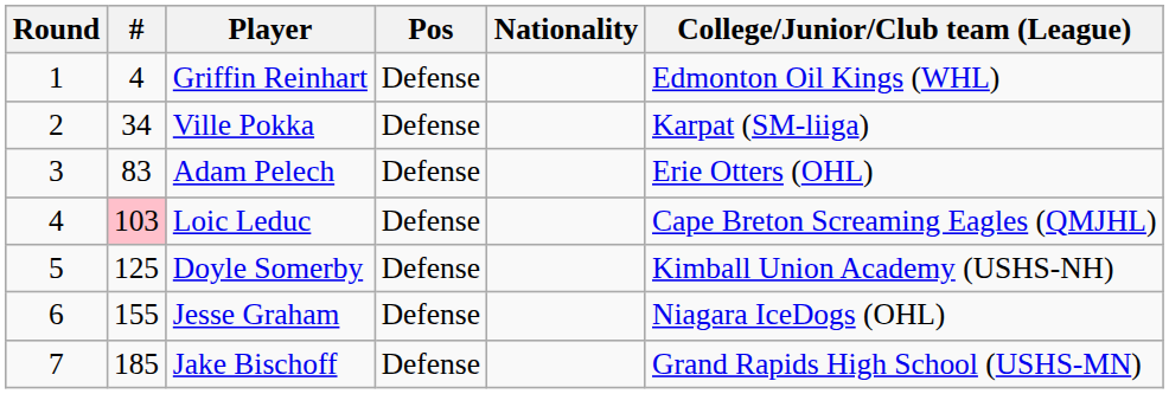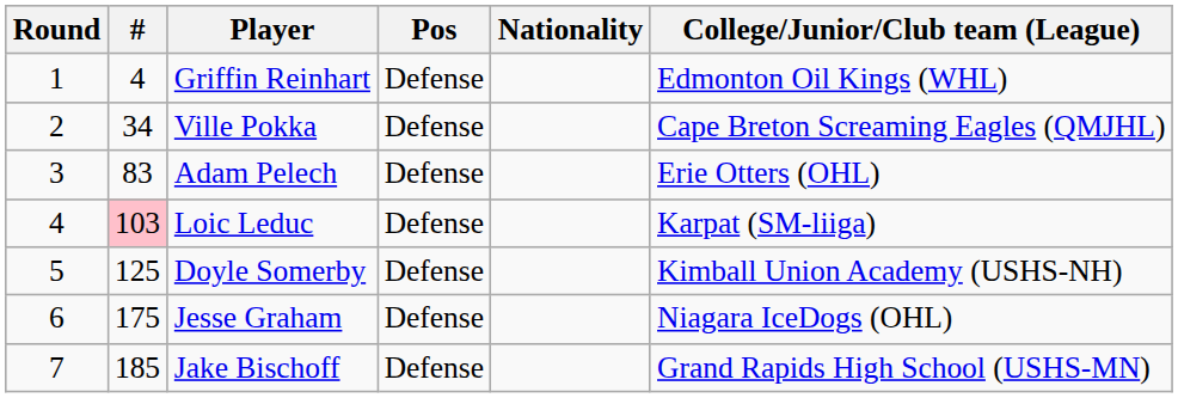Ville Pokka | College/Junior/Club team (League): Karpat (SM-liiga) -> Cape Breton Screaming Eagles (QMJHL)
Loic Leduc | College/Junior/Club team (League): Cape Breton Screaming Eagles (QMJHL) -> Karpat (SM-liiga)
Jesse Graham | #: 155 -> 175
